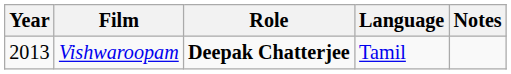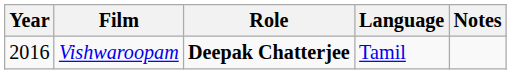Vishwaroopam | Year: 2013 -> 2016
